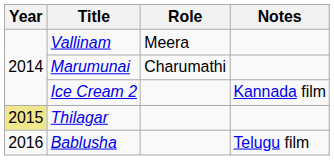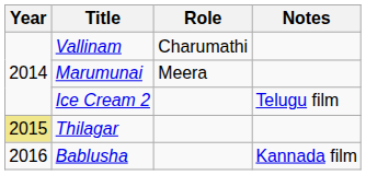Vallinam | Role: Meera -> Charumathi
Marumunai | Role: Charumathi -> Meera
Ice Cream 2 | Notes: Kannada film -> Telugu film
Bablusha | Notes: Telugu film -> Kannada film
